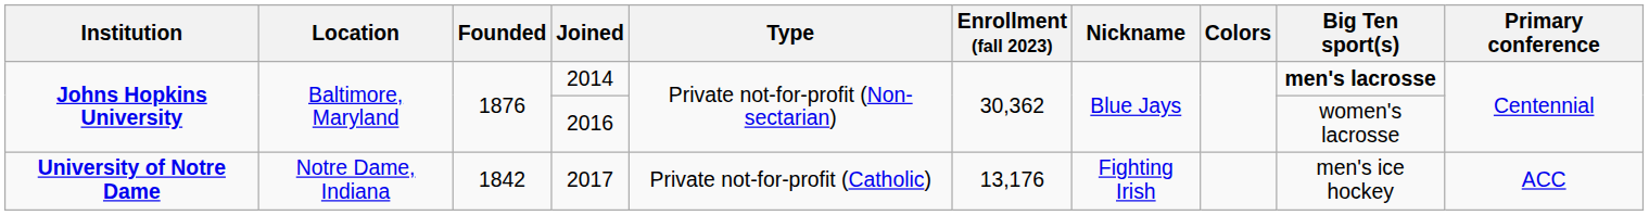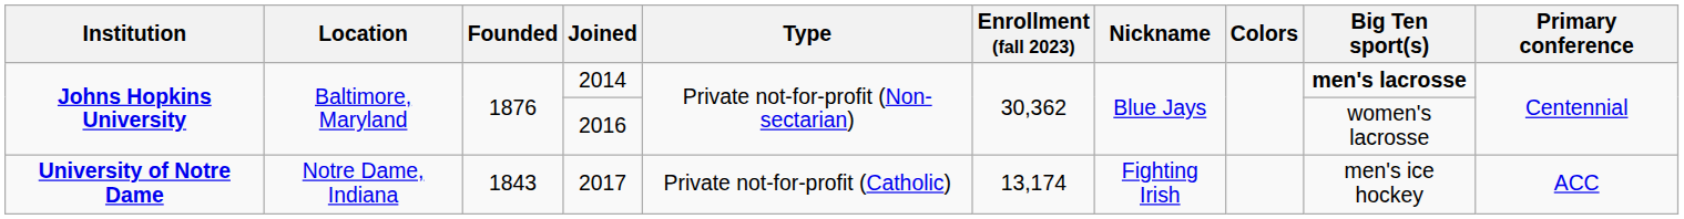2017 | Founded: 1842 -> 1843
2017 | Enrollment (fall 2023): 13,176 -> 13,174
